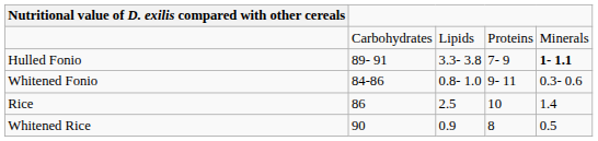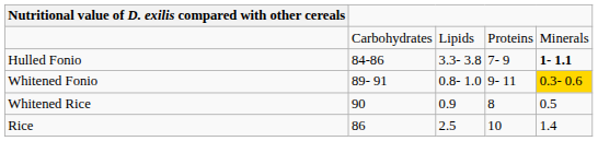Hulled Fonio | column 2: 89- 91 -> 84-86
Whitened Fonio | column 2: 84-86 -> 89- 91
Whitened Fonio | column 5: no background -> gold background
rows swapped: Rice <-> Whitened Rice
